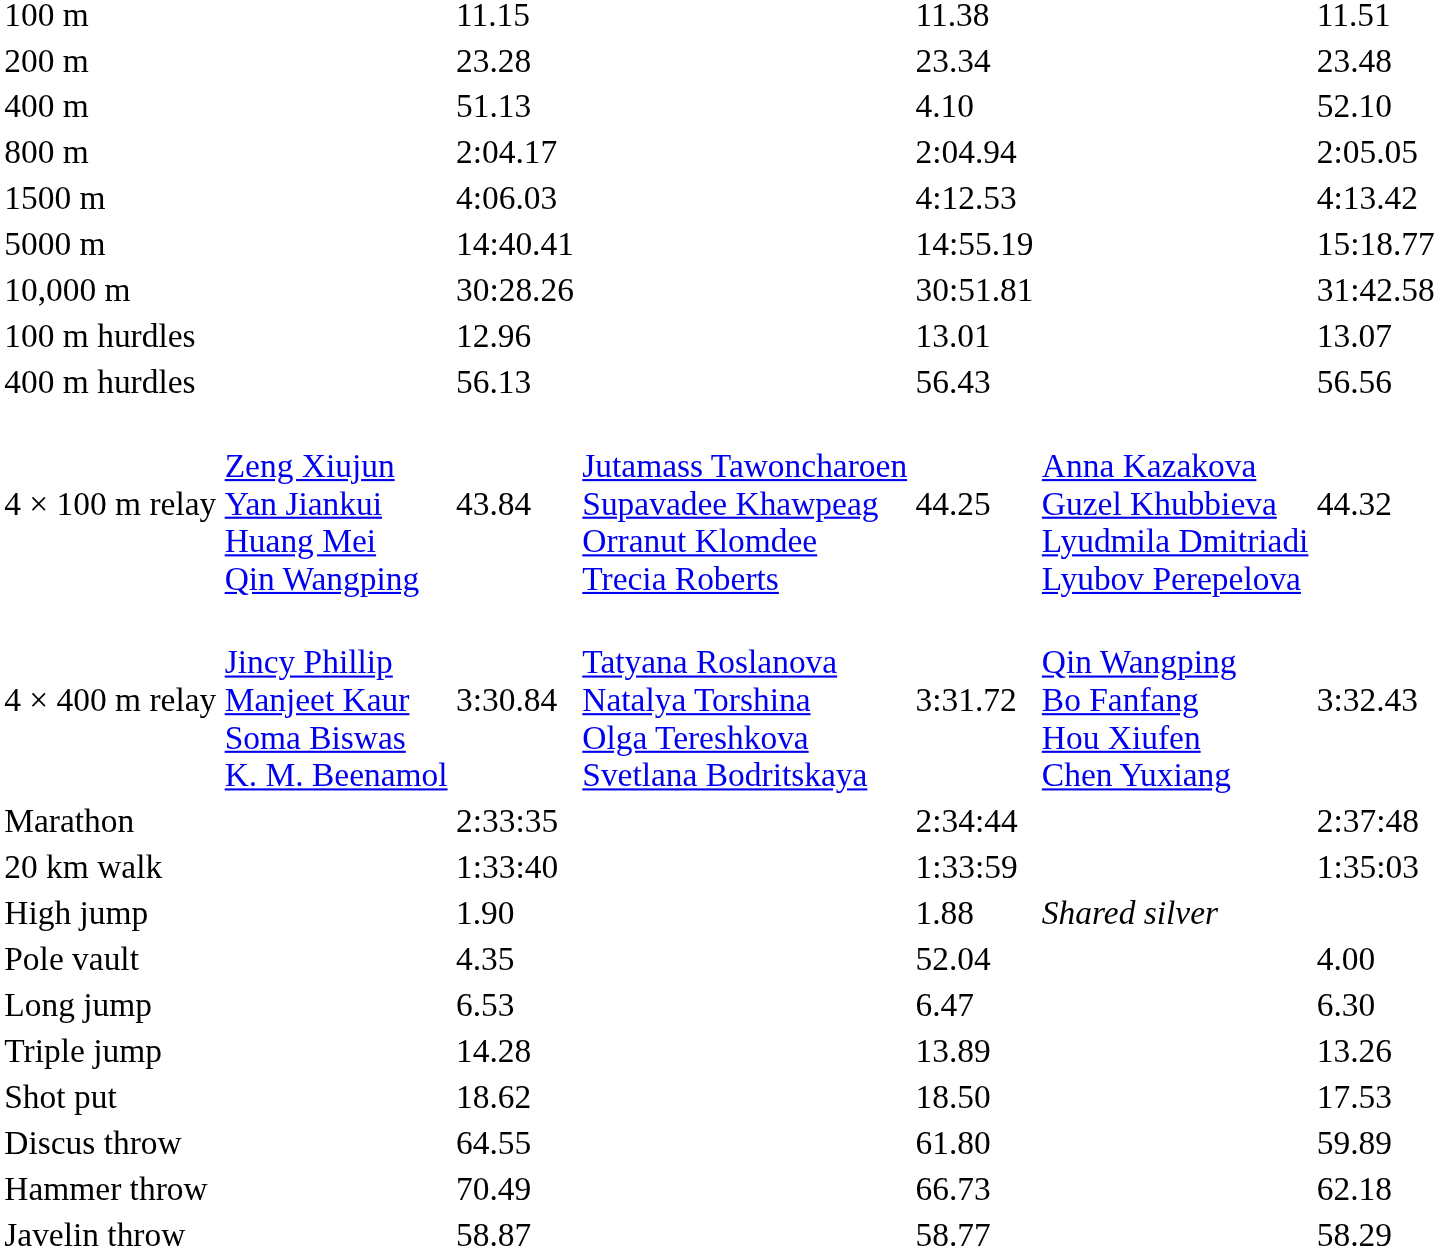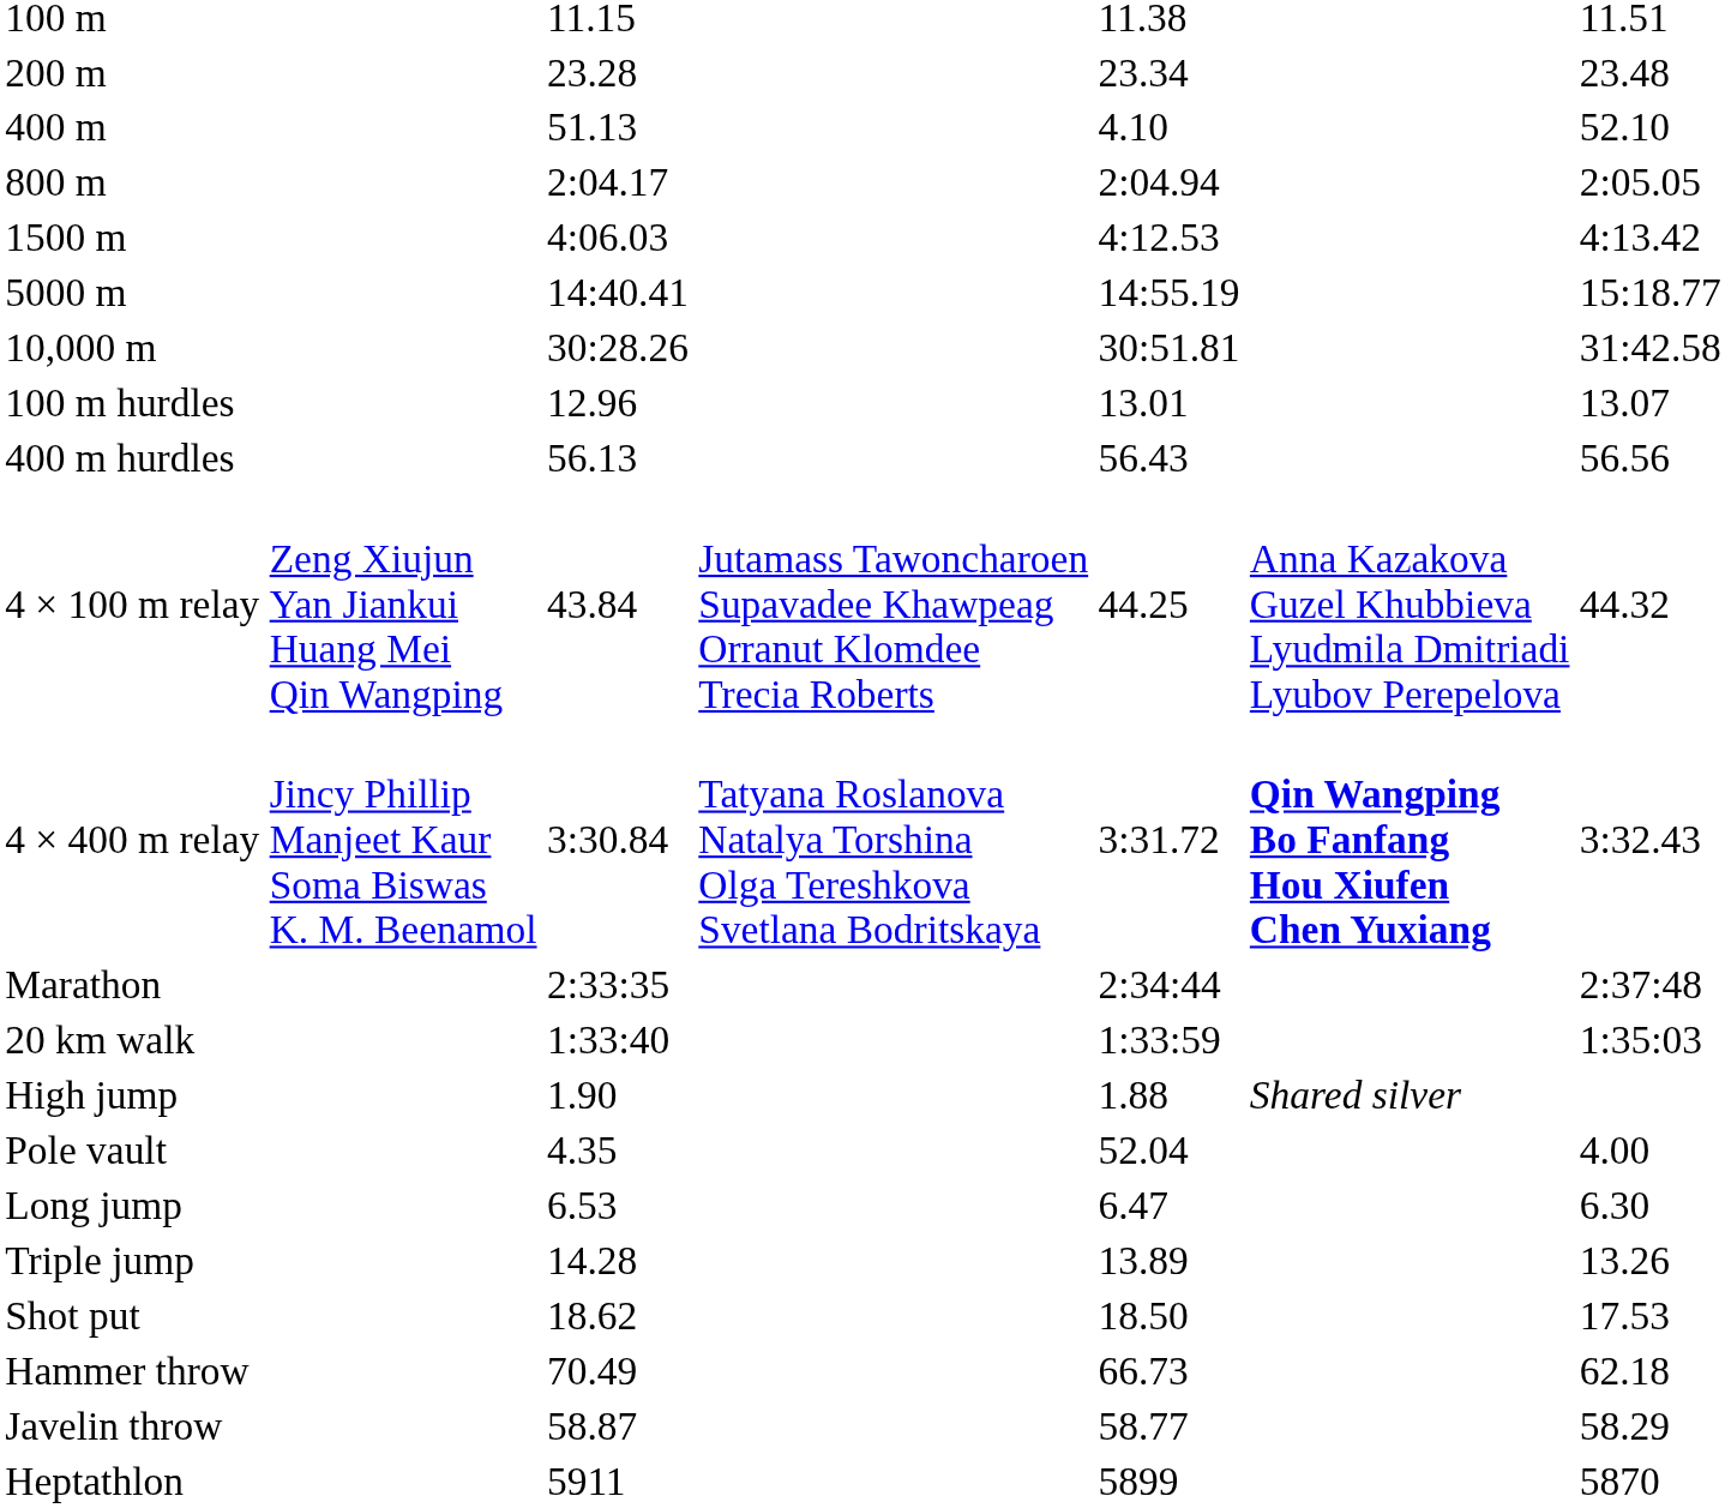4 × 400 m relay | column 6: normal -> bold
- row: Discus throw | 64.55 | 61.80 | 59.89
+ row: Heptathlon | 5911 | 5899 | 5870
